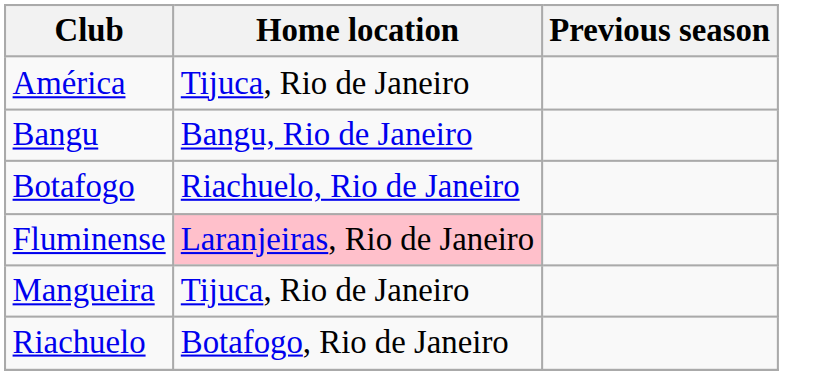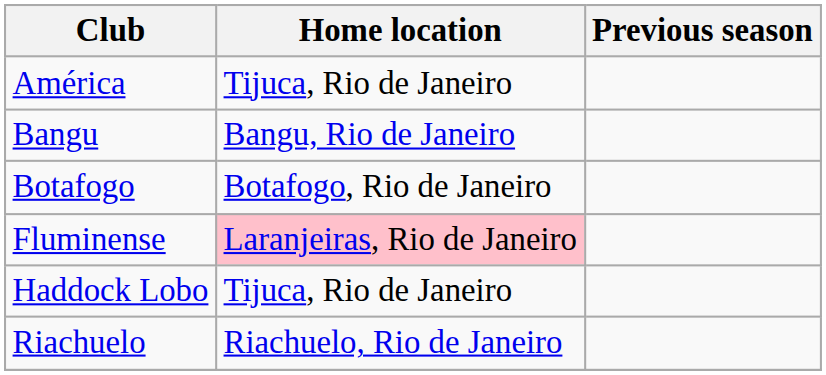Botafogo | Home location: Riachuelo, Rio de Janeiro -> Botafogo, Rio de Janeiro
+ row: Haddock Lobo | Tijuca, Rio de Janeiro
- row: Mangueira | Tijuca, Rio de Janeiro
Riachuelo | Home location: Botafogo, Rio de Janeiro -> Riachuelo, Rio de Janeiro
